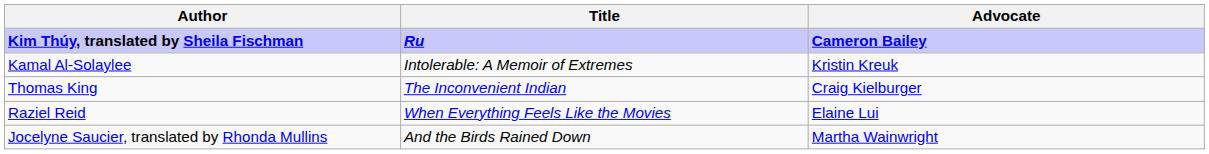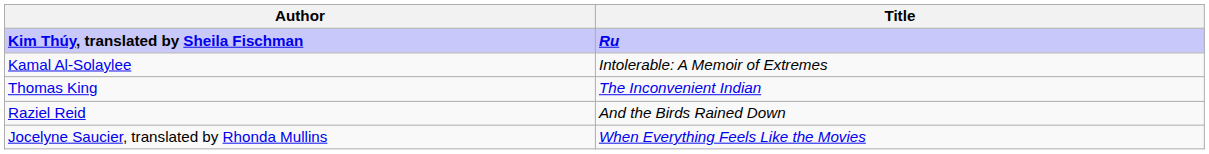- column: Advocate | Cameron Bailey | Kristin Kreuk | Craig Kielburger | Elaine Lui | Martha Wainwright
Raziel Reid | Title: When Everything Feels Like the Movies -> And the Birds Rained Down
Jocelyne Saucier, translated by Rhonda Mullins | Title: And the Birds Rained Down -> When Everything Feels Like the Movies
